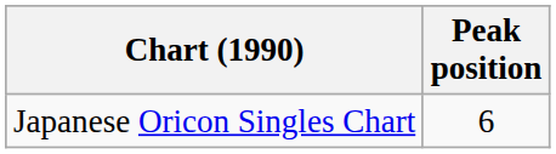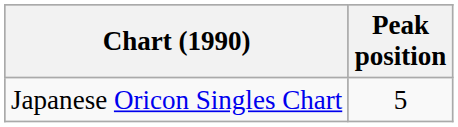Japanese Oricon Singles Chart | Peak position: 6 -> 5
